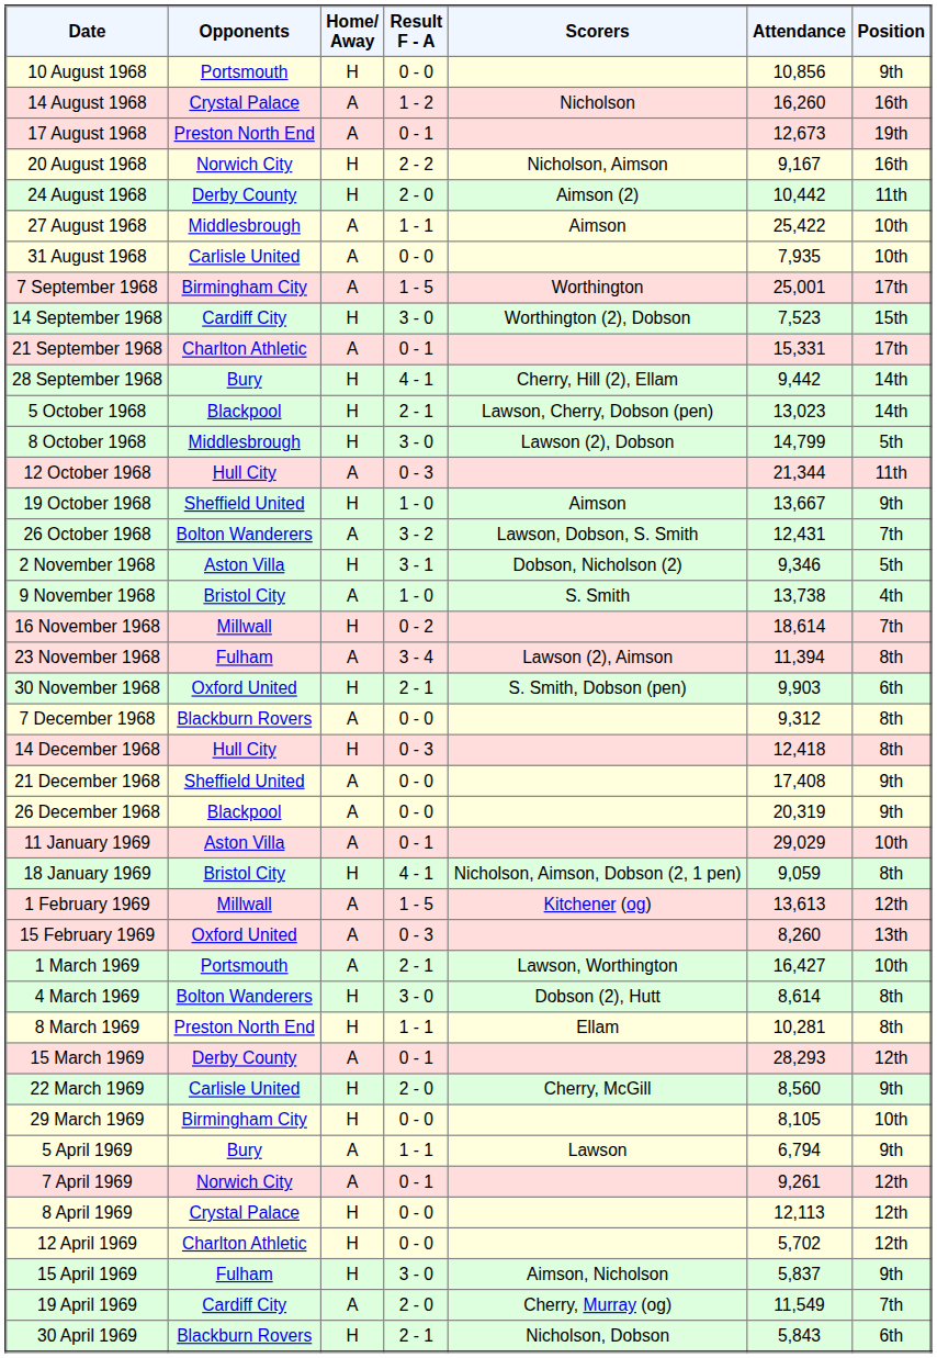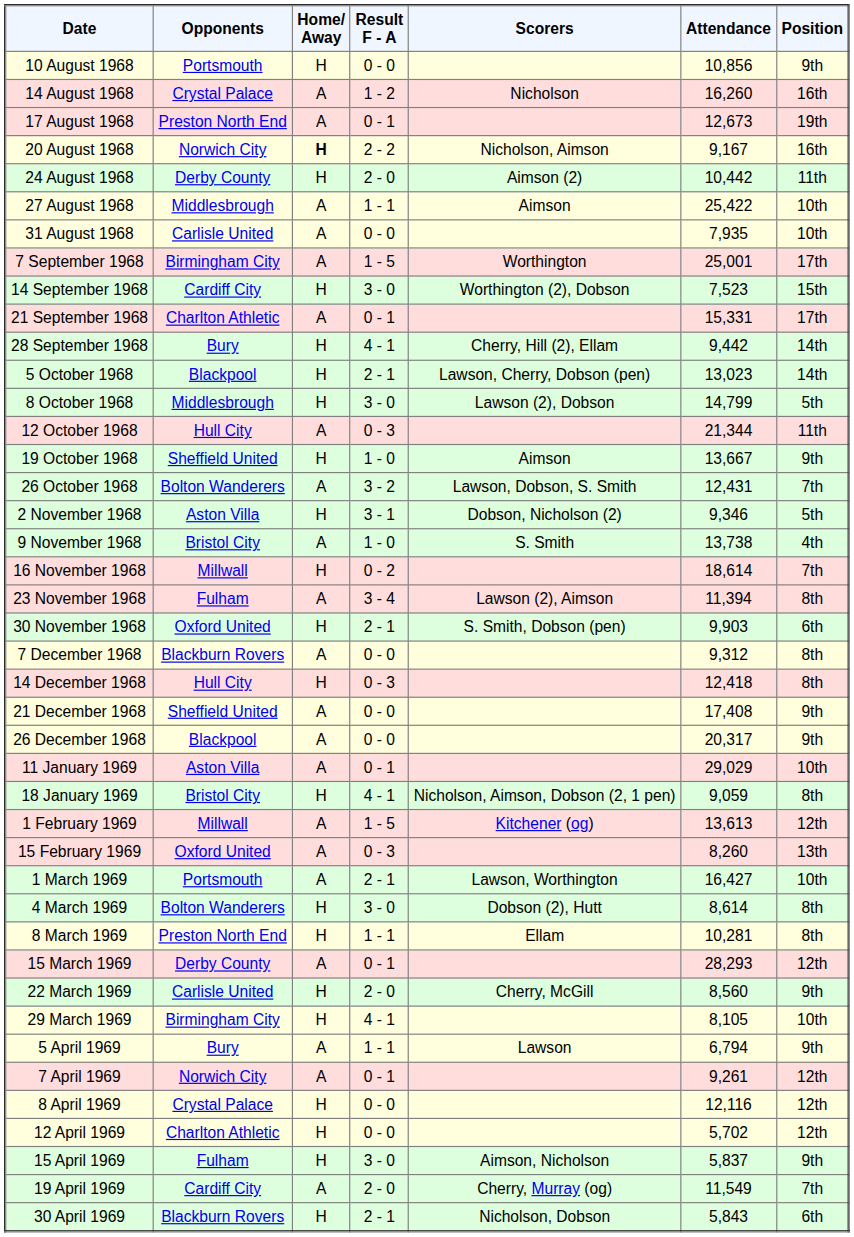20 August 1968 | Home/ Away: normal -> bold
26 December 1968 | Attendance: 20,319 -> 20,317
29 March 1969 | Result F - A: 0 - 0 -> 4 - 1
8 April 1969 | Attendance: 12,113 -> 12,116
